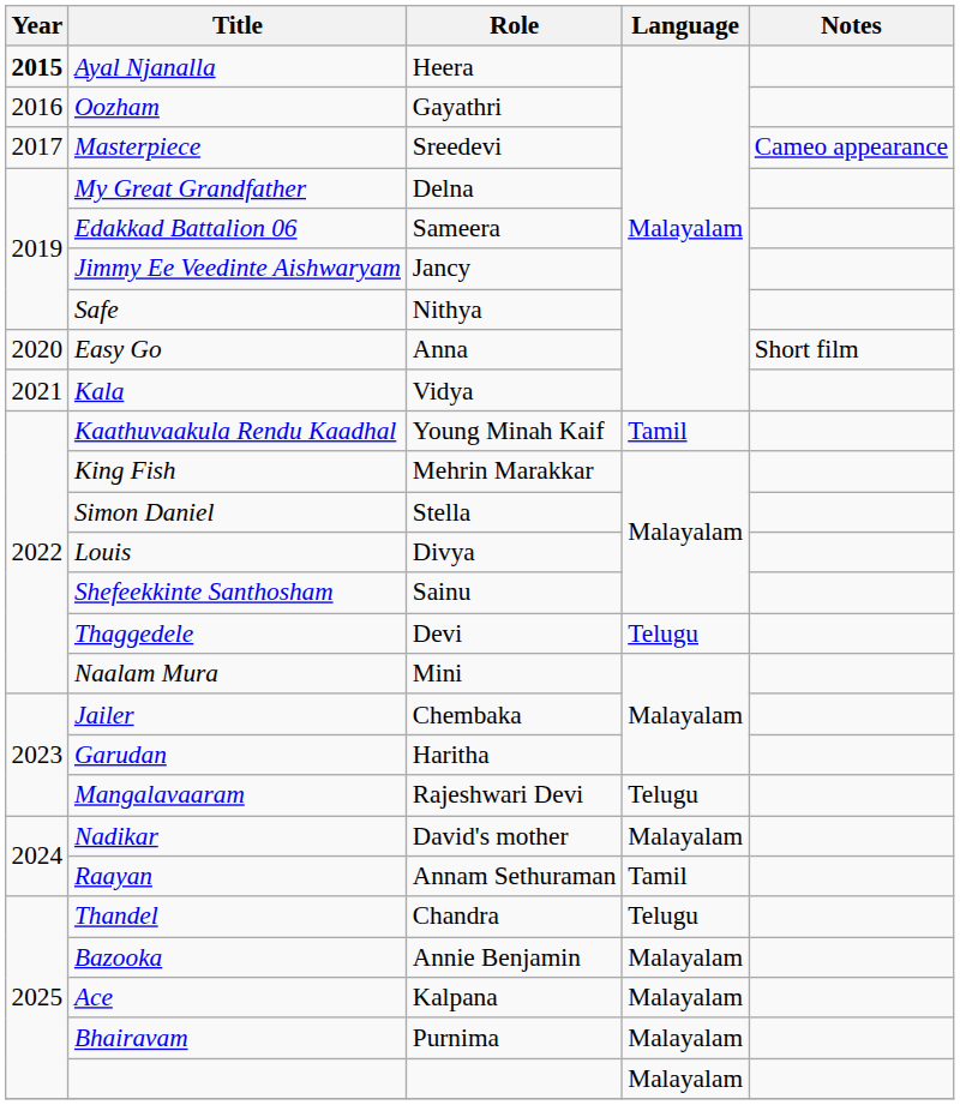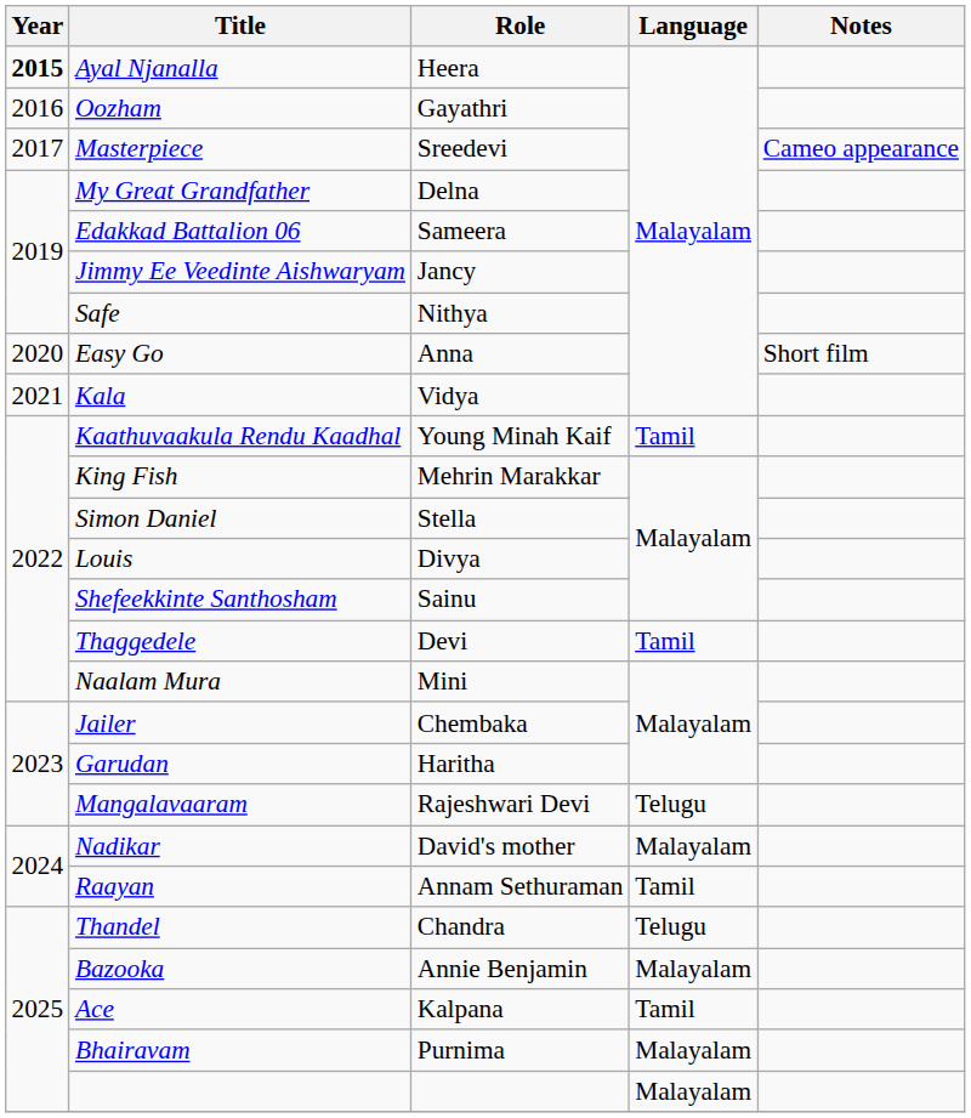Thaggedele | Language: Telugu -> Tamil
Ace | Language: Malayalam -> Tamil
